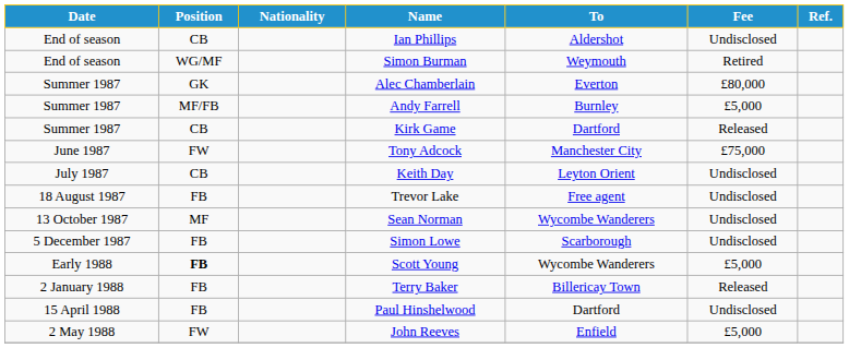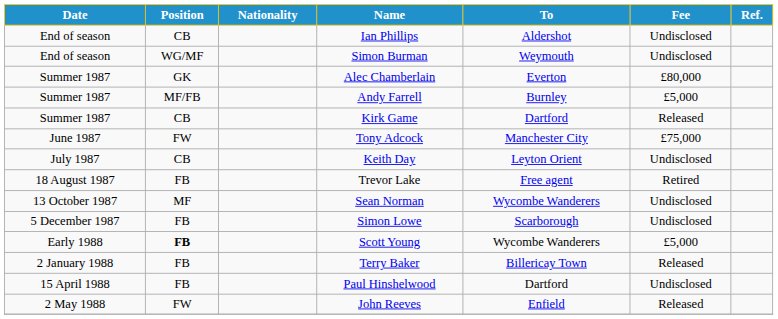Simon Burman | Fee: Retired -> Undisclosed
Trevor Lake | Fee: Undisclosed -> Retired
John Reeves | Fee: £5,000 -> Released
